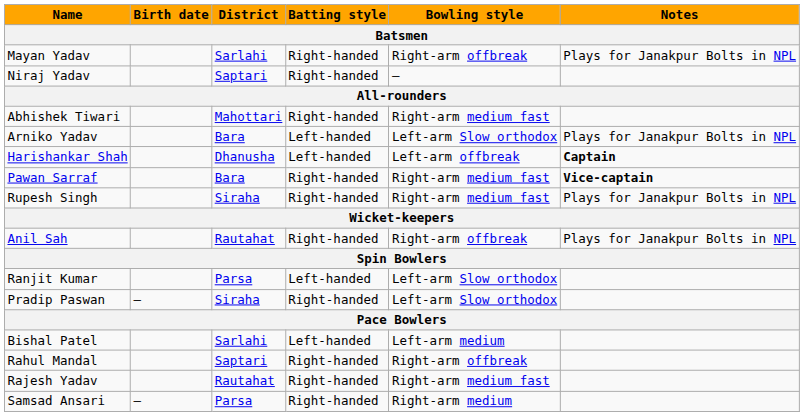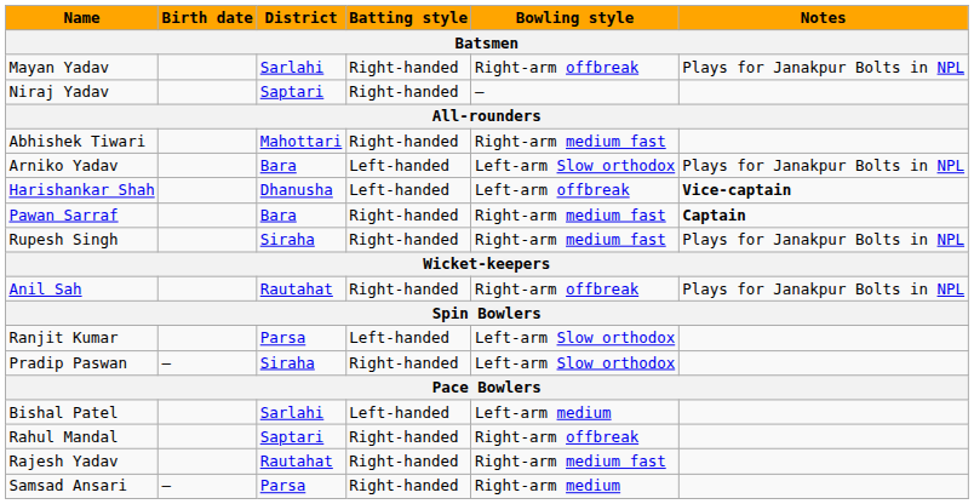Harishankar Shah | Notes: Captain -> Vice-captain
Pawan Sarraf | Notes: Vice-captain -> Captain
